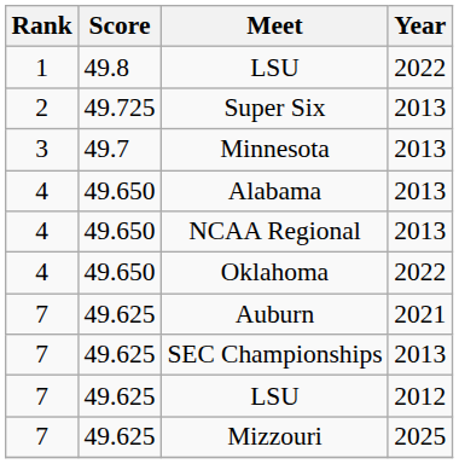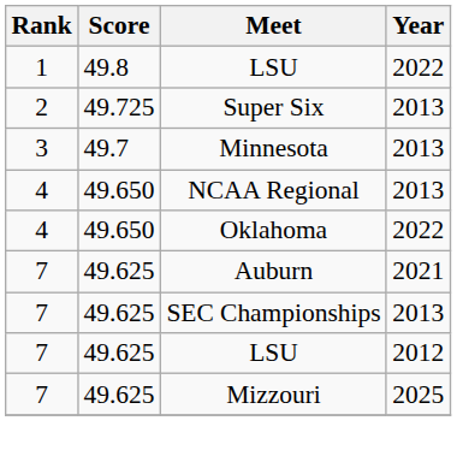- row: 4 | 49.650 | Alabama | 2013
